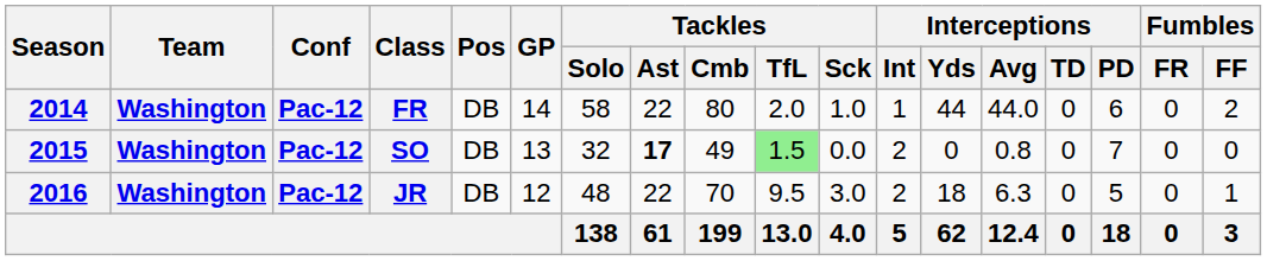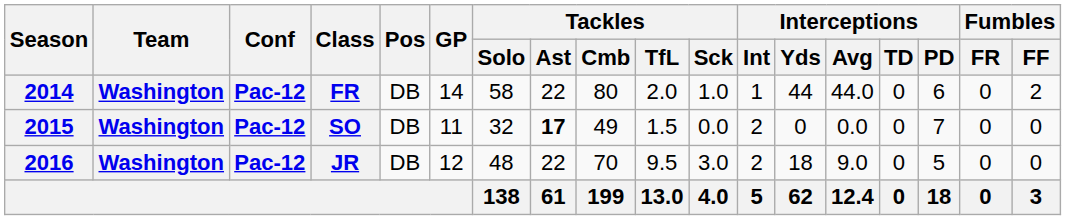SO | GP: 13 -> 11
SO | Tackles / TfL: lightgreen background -> no background
SO | Interceptions / Avg: 0.8 -> 0.0
JR | Interceptions / Avg: 6.3 -> 9.0
JR | Fumbles / FF: 1 -> 0
